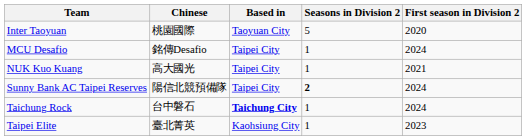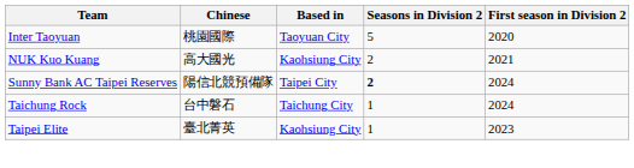- row: MCU Desafio | 銘傳Desafio | Taipei City | 1 | 2024
NUK Kuo Kuang | Based in: Taipei City -> Kaohsiung City
NUK Kuo Kuang | Seasons in Division 2: 1 -> 2
Taichung Rock | Based in: bold -> normal
